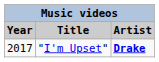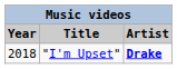"I'm Upset" | Year: 2017 -> 2018
